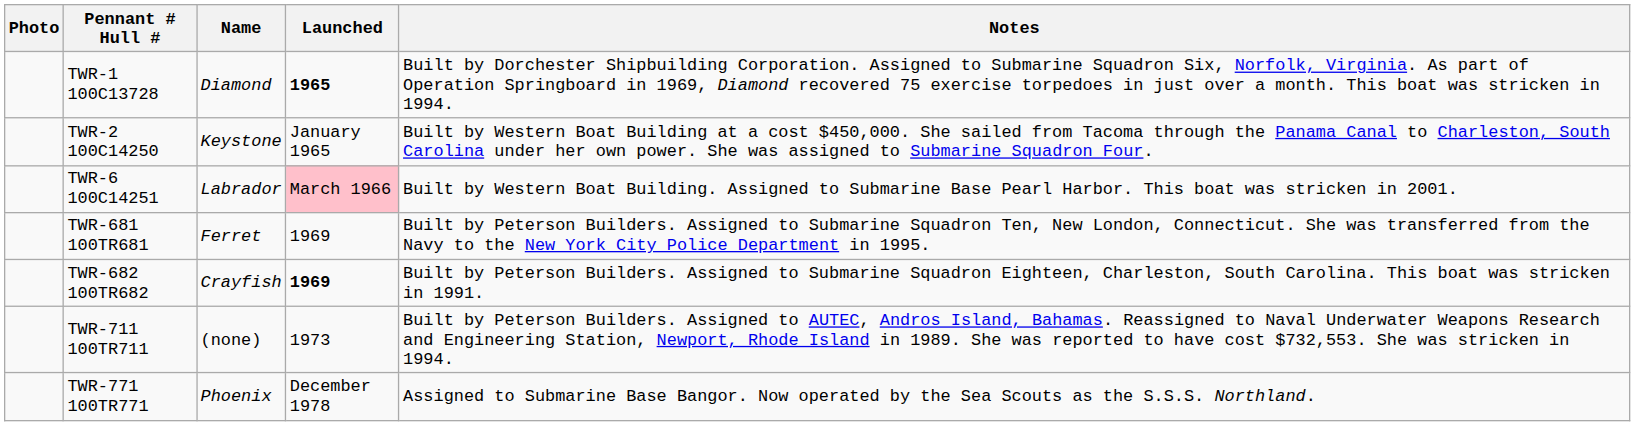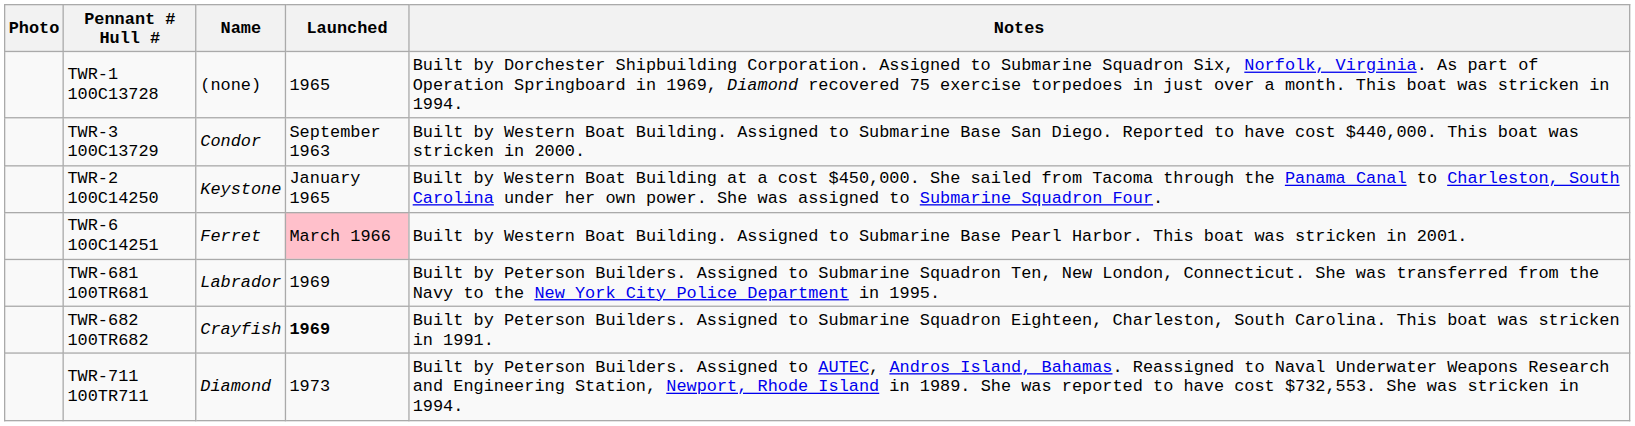TWR-1 100C13728 | Name: Diamond -> (none)
TWR-1 100C13728 | Launched: bold -> normal
+ row: TWR-3 100C13729 | Condor | September 1963 | Built by Western Boat Building. Assigned to Submarine Base San Diego. Reported to have cost $440,000. This boat was stricken in 2000.
TWR-6 100C14251 | Name: Labrador -> Ferret
TWR-681 100TR681 | Name: Ferret -> Labrador
TWR-711 100TR711 | Name: (none) -> Diamond
- row: TWR-771 100TR771 | Phoenix | December 1978 | Assigned to Submarine Base Bangor. Now operated by the Sea Scouts as the S.S.S. Northland.
